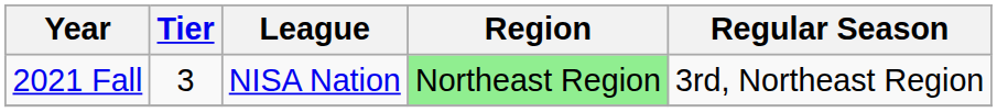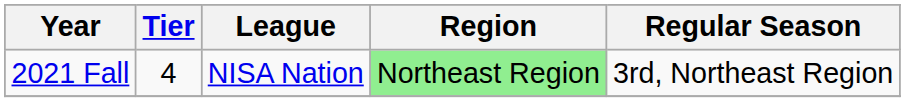2021 Fall | Tier: 3 -> 4
